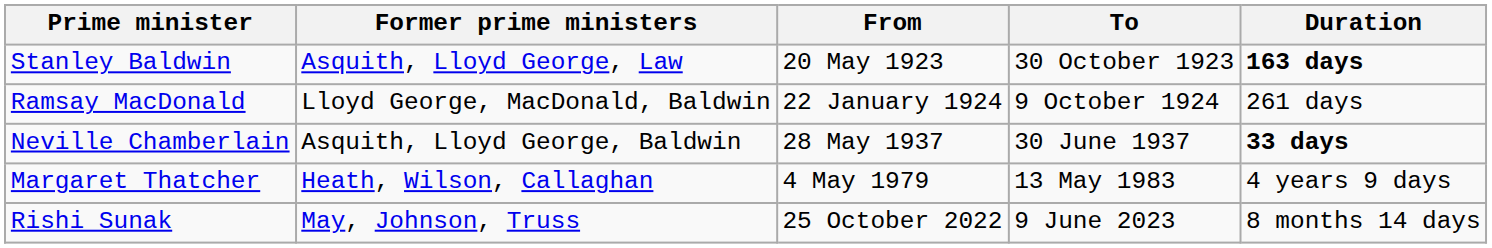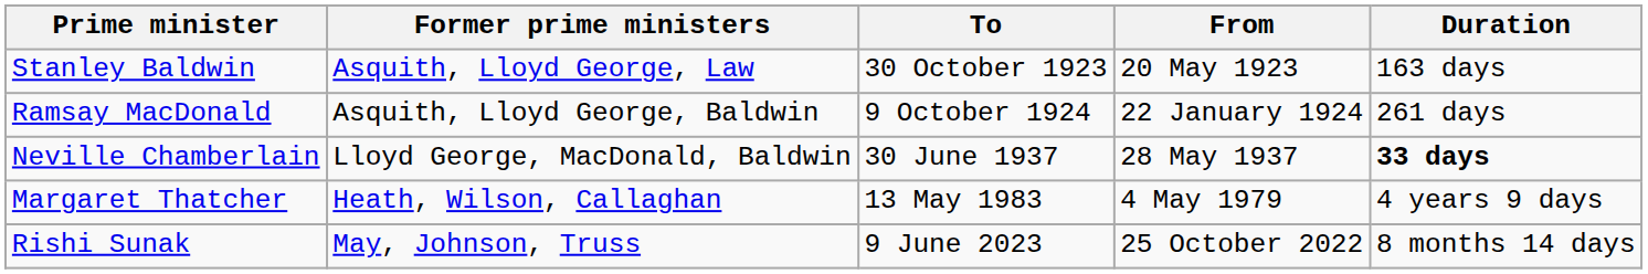columns swapped: From <-> To
Stanley Baldwin | Duration: bold -> normal
Ramsay MacDonald | Former prime ministers: Lloyd George, MacDonald, Baldwin -> Asquith, Lloyd George, Baldwin
Neville Chamberlain | Former prime ministers: Asquith, Lloyd George, Baldwin -> Lloyd George, MacDonald, Baldwin
